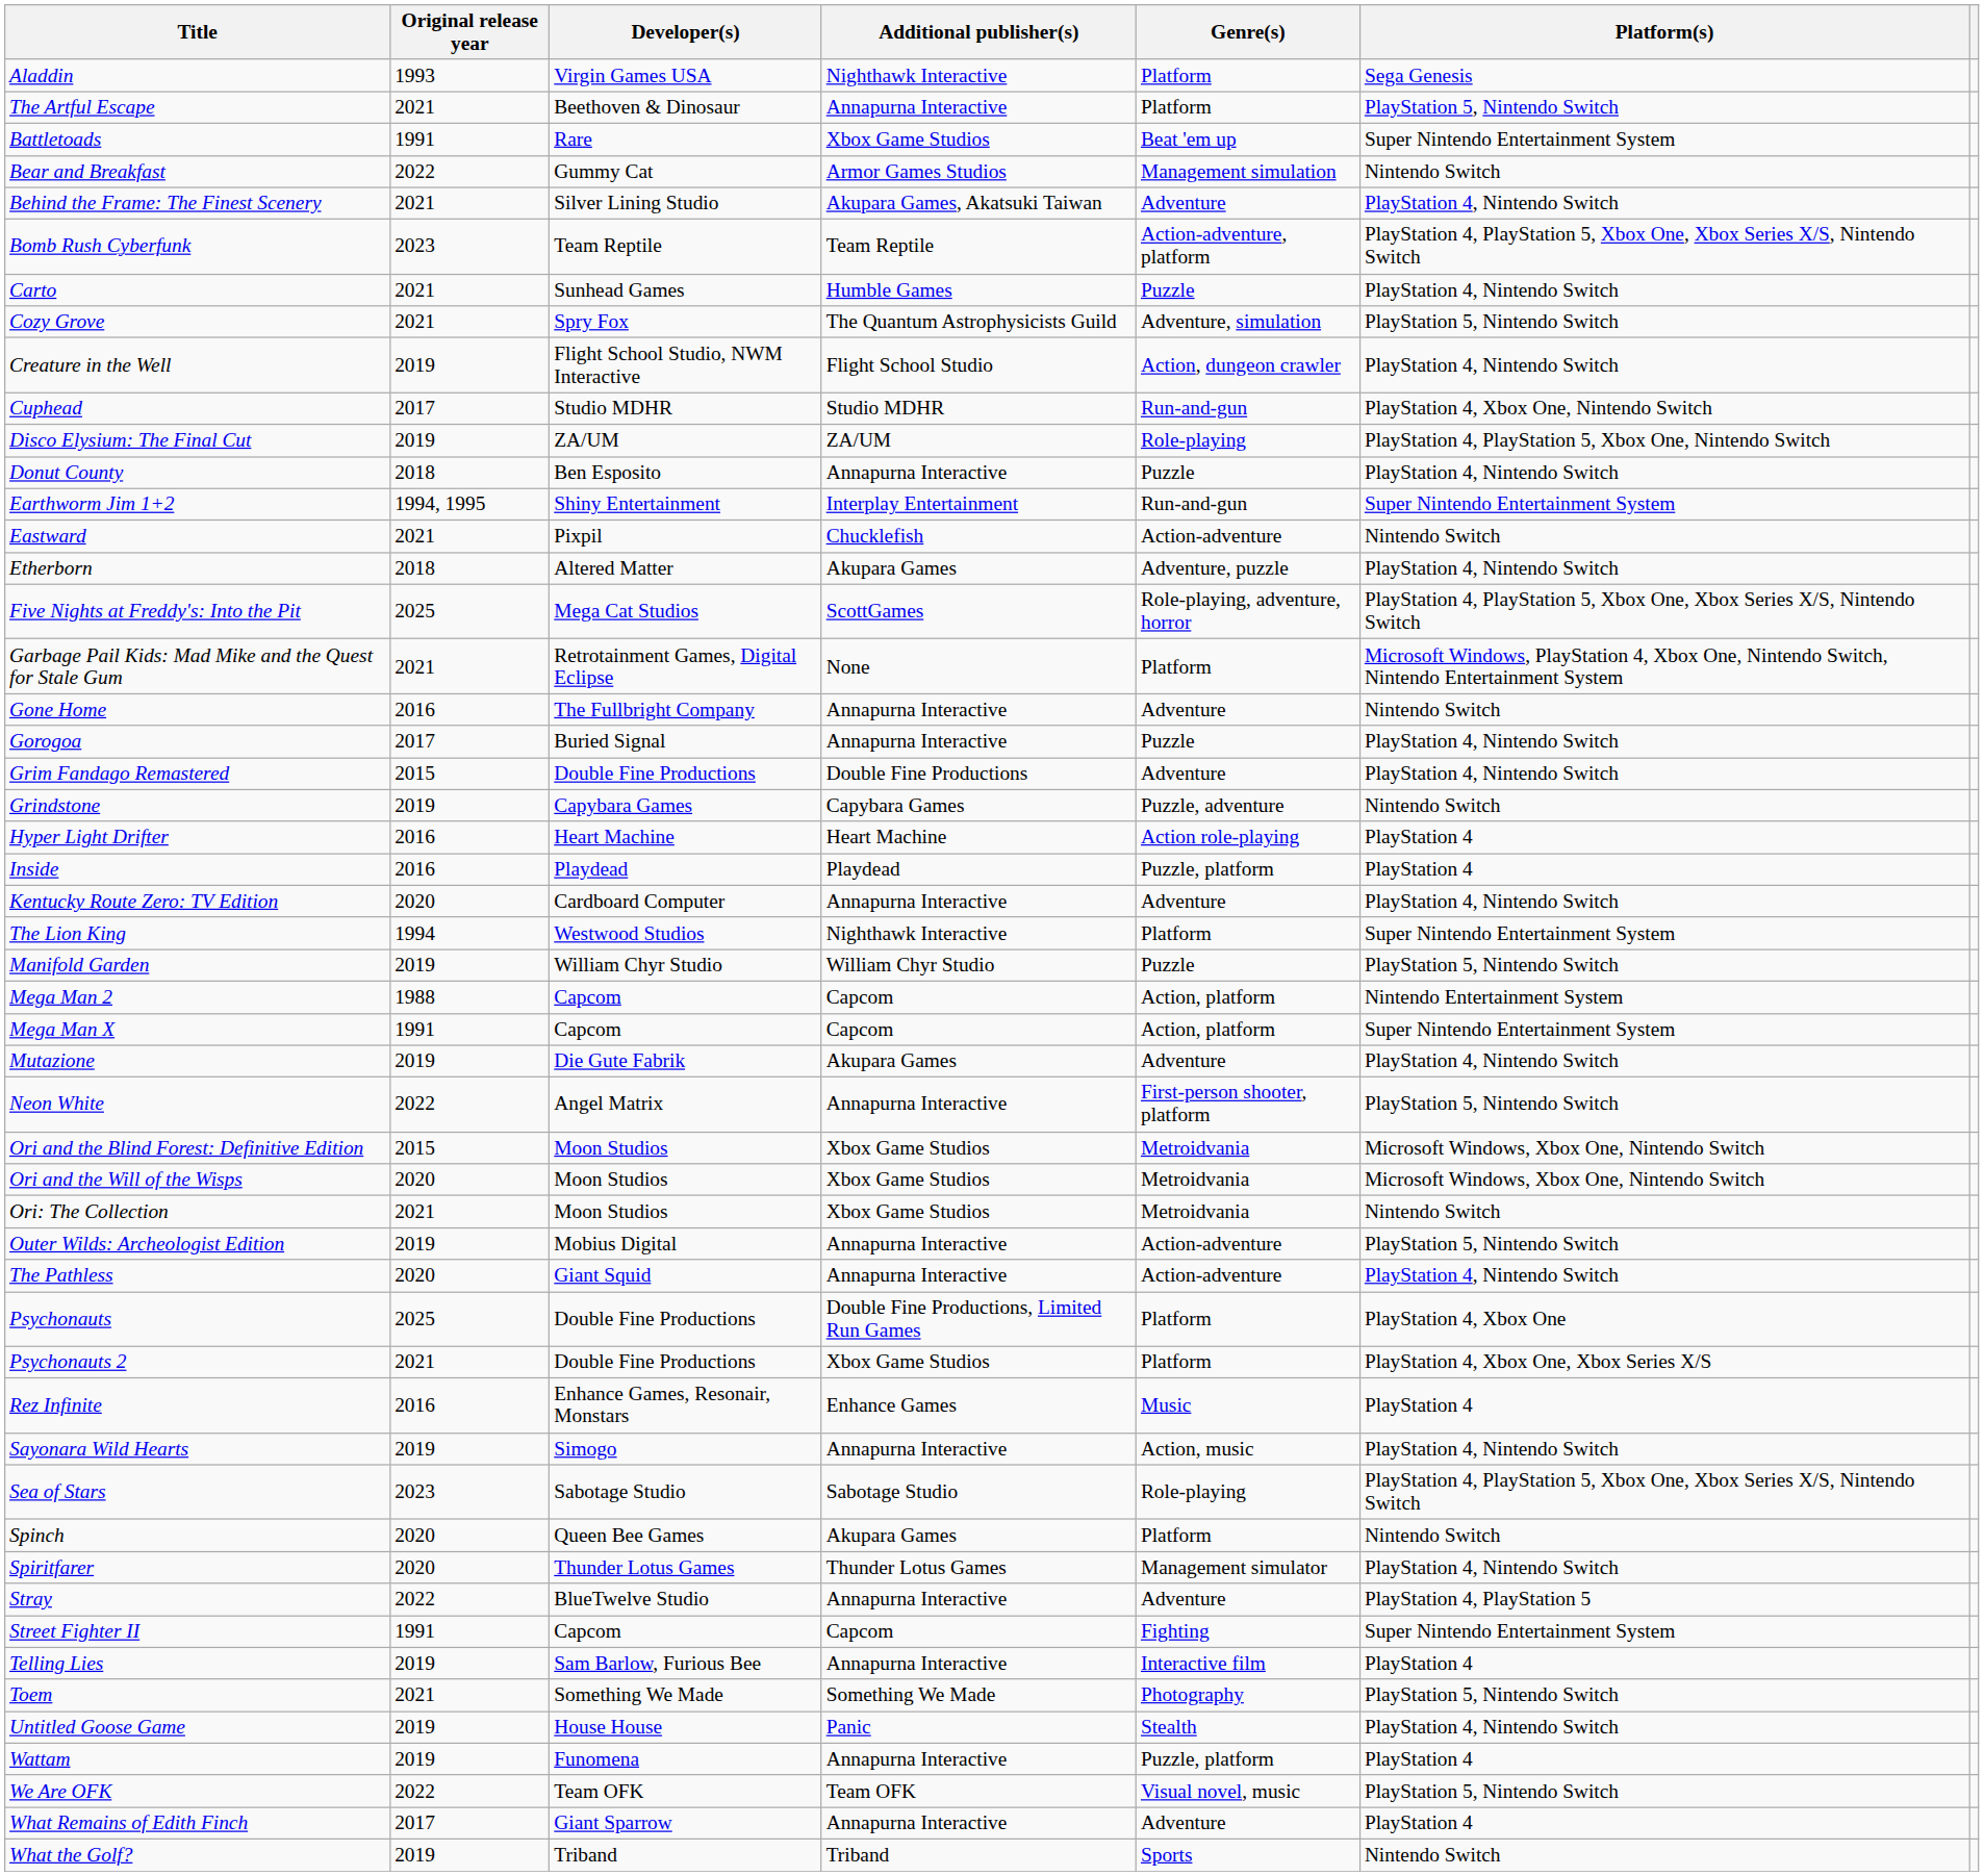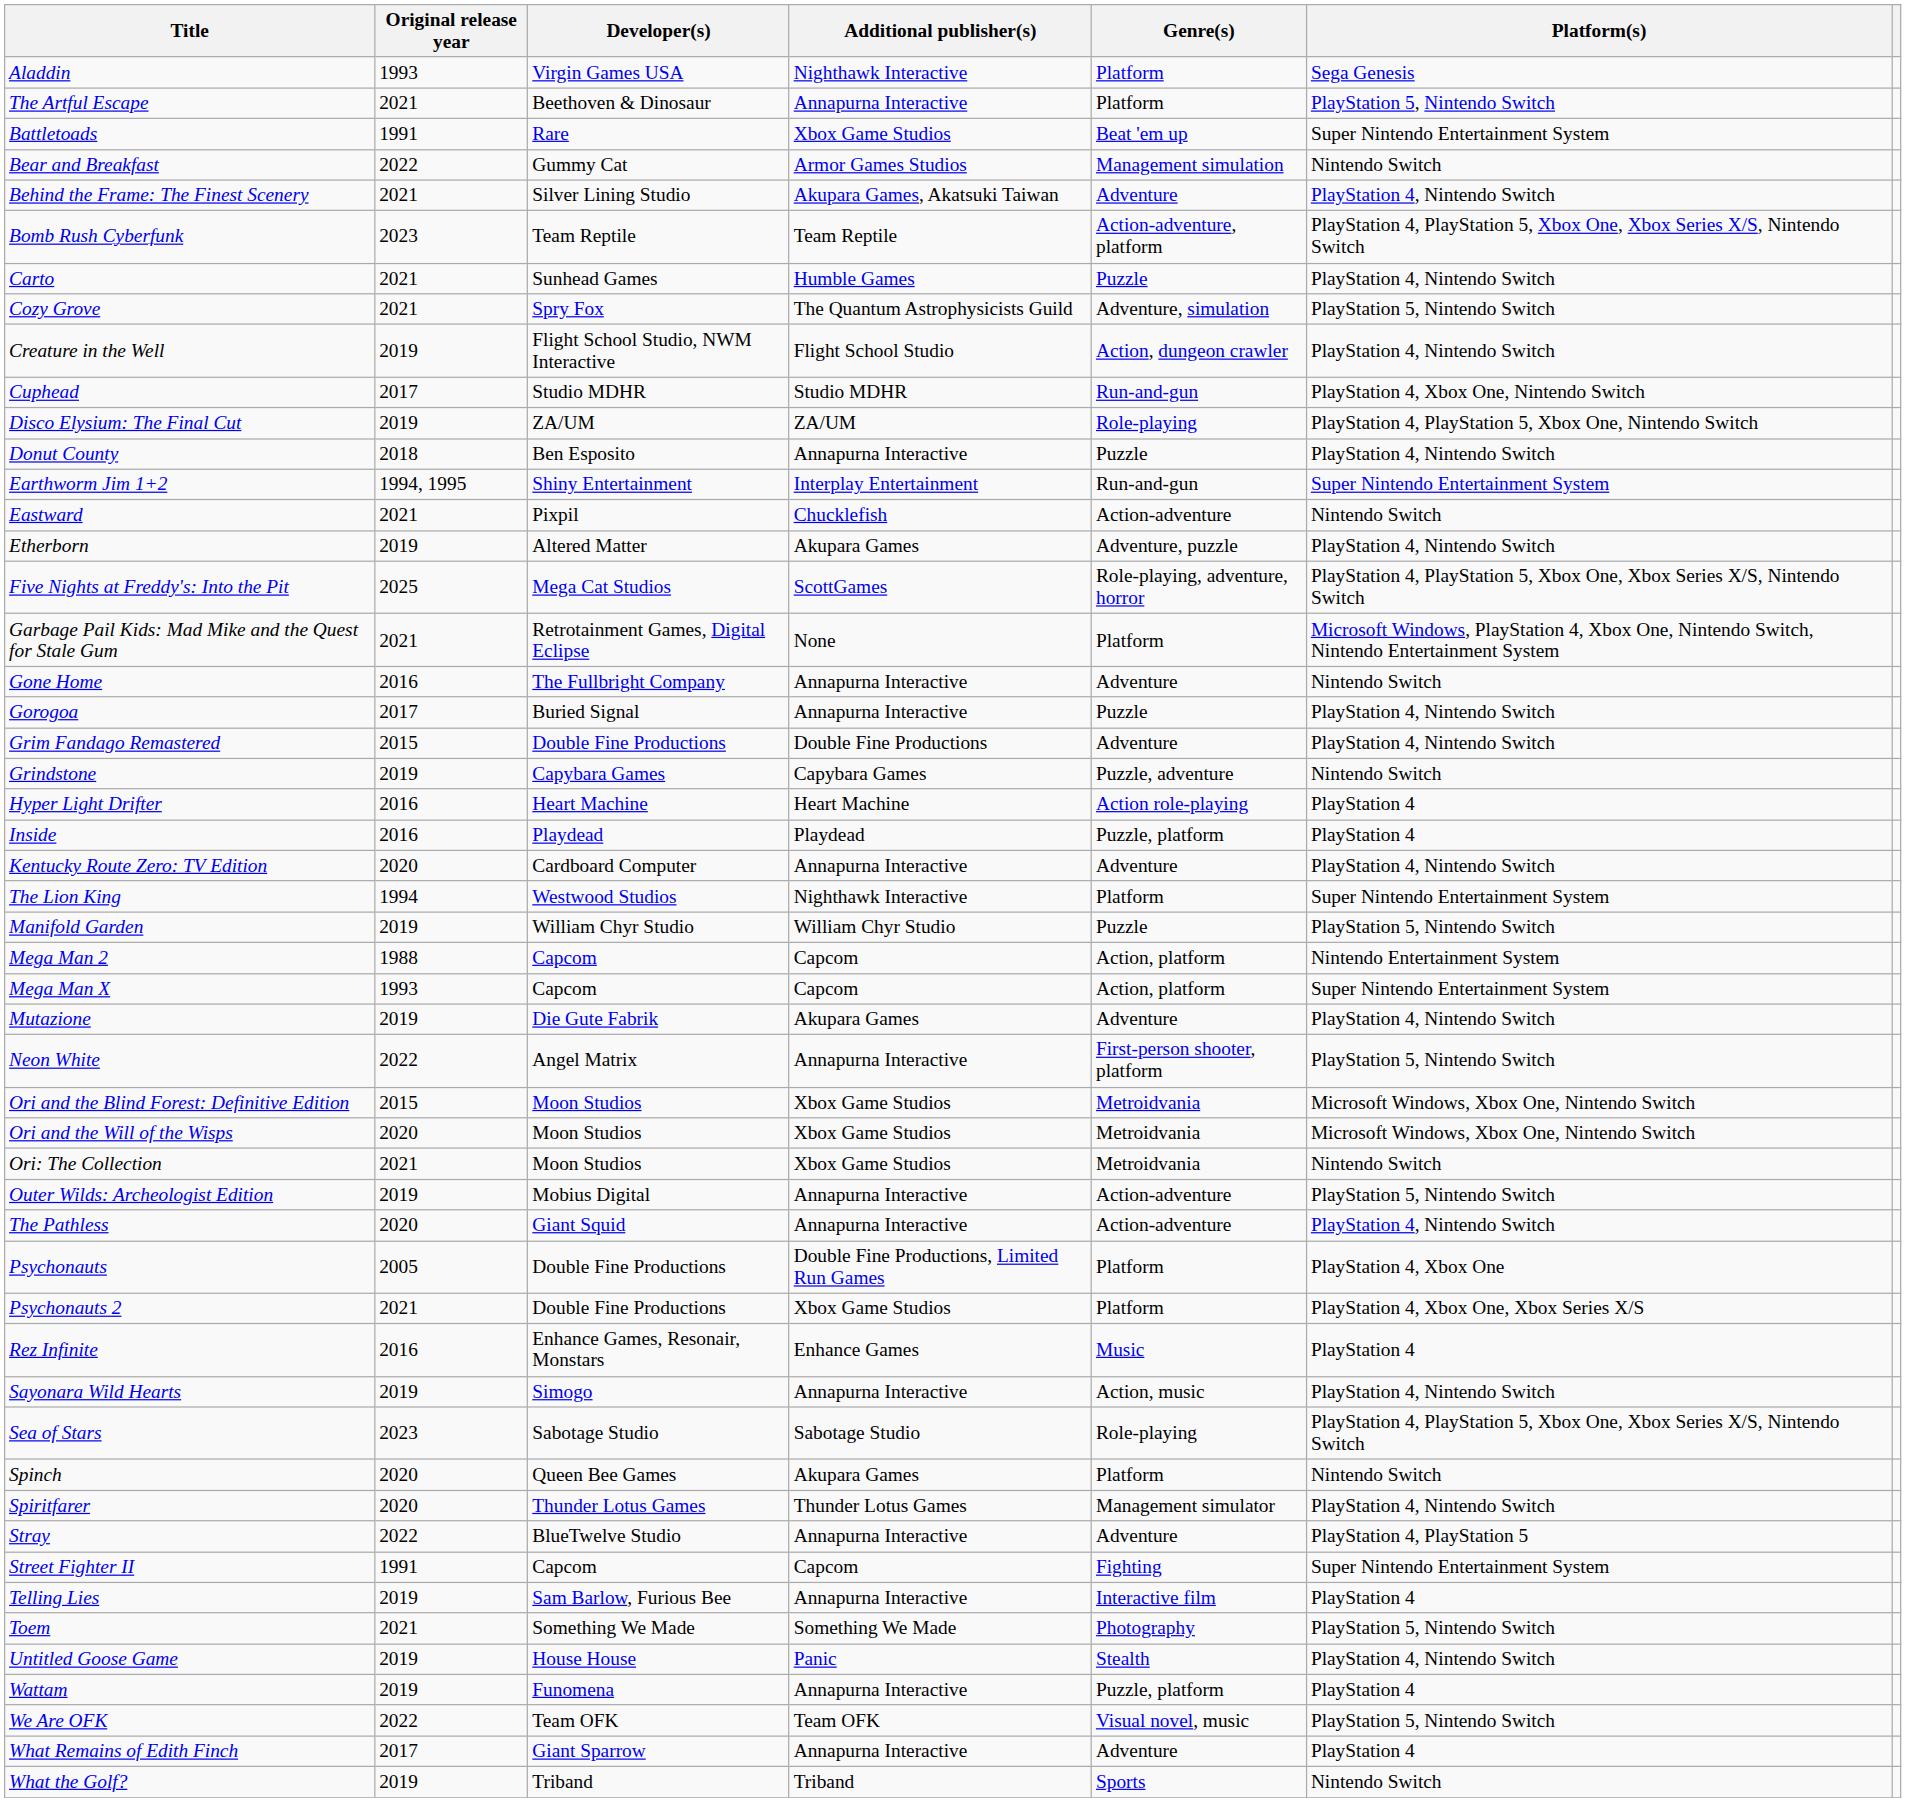Etherborn | Original release year: 2018 -> 2019
Mega Man X | Original release year: 1991 -> 1993
Psychonauts | Original release year: 2025 -> 2005
